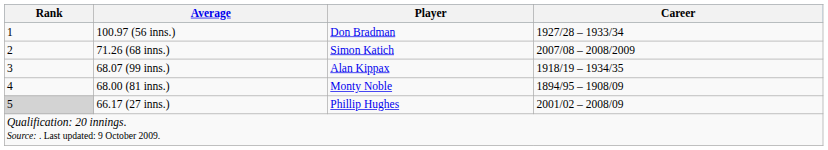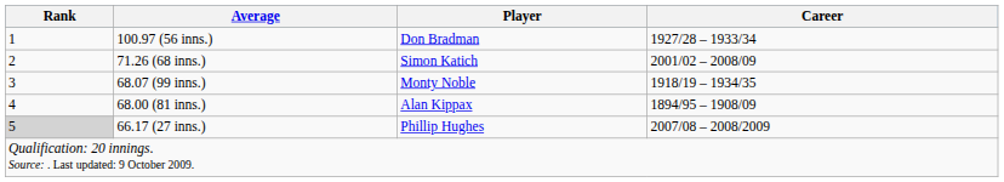71.26 (68 inns.) | Career: 2007/08 – 2008/2009 -> 2001/02 – 2008/09
68.07 (99 inns.) | Player: Alan Kippax -> Monty Noble
68.00 (81 inns.) | Player: Monty Noble -> Alan Kippax
66.17 (27 inns.) | Career: 2001/02 – 2008/09 -> 2007/08 – 2008/2009
